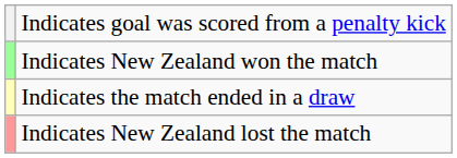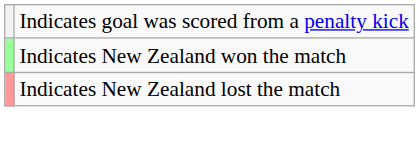- row: Indicates the match ended in a draw
